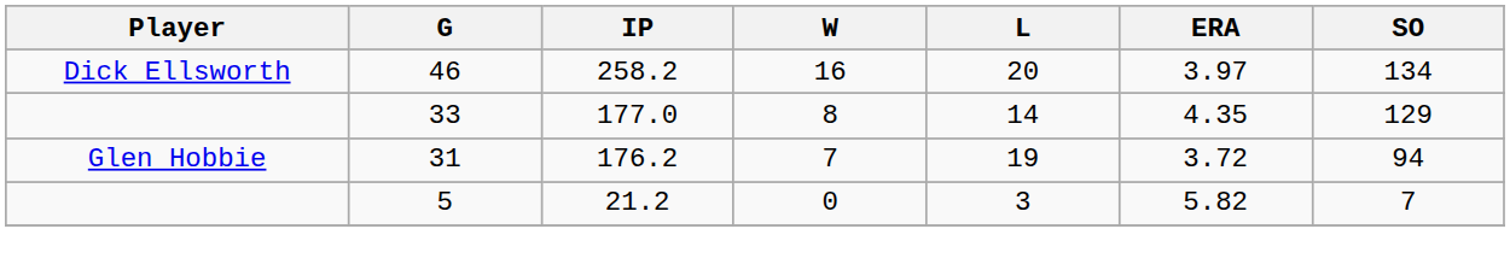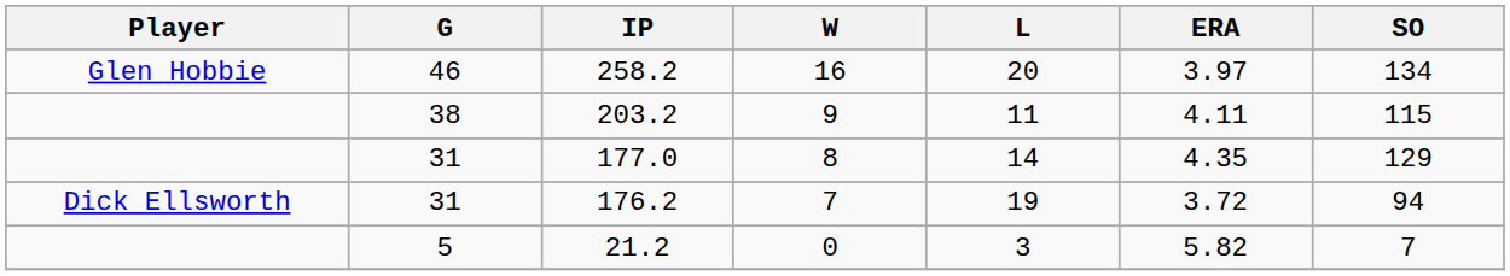258.2 | Player: Dick Ellsworth -> Glen Hobbie
+ row: 38 | 203.2 | 9 | 11 | 4.11 | 115
177.0 | G: 33 -> 31
176.2 | Player: Glen Hobbie -> Dick Ellsworth
